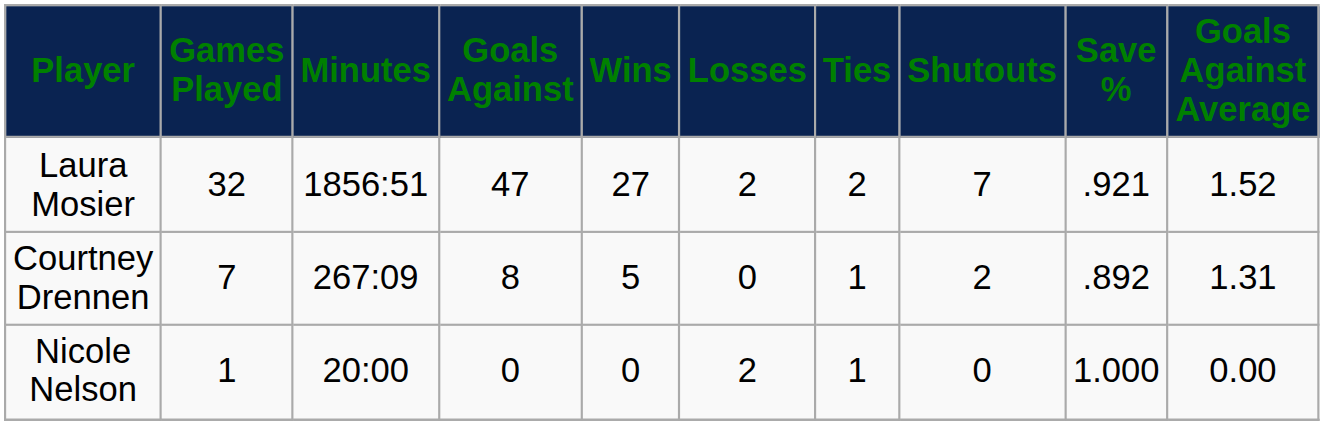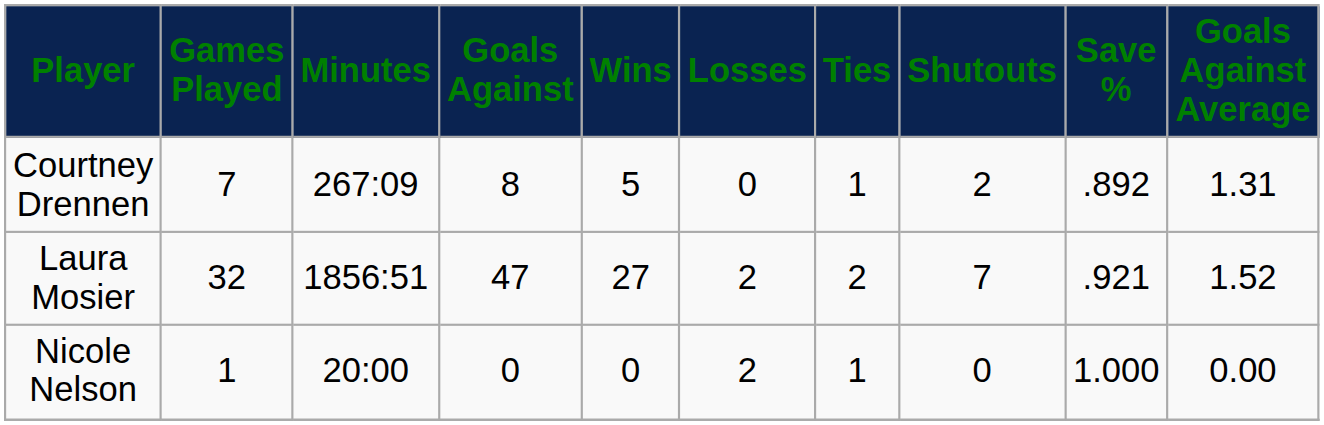rows swapped: Courtney Drennen <-> Laura Mosier
